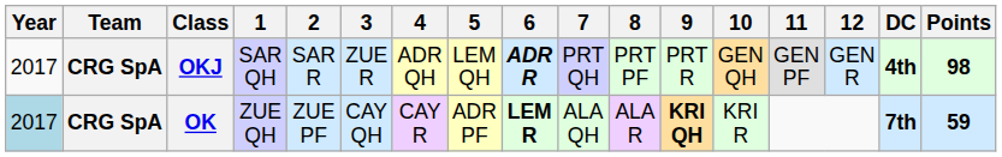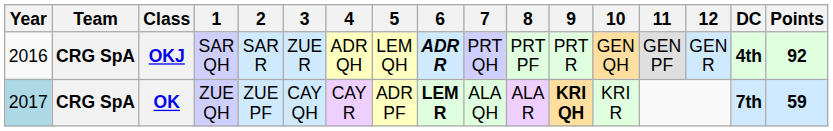OKJ | Year: 2017 -> 2016
OKJ | Points: 98 -> 92
